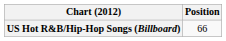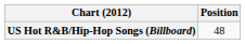US Hot R&B/Hip-Hop Songs (Billboard) | Position: 66 -> 48
